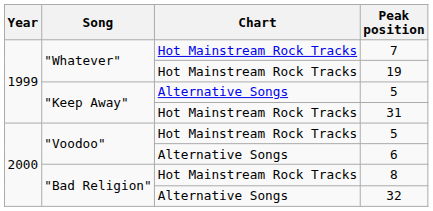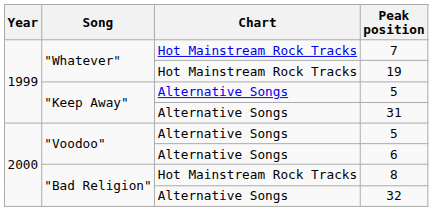31 | Chart: Hot Mainstream Rock Tracks -> Alternative Songs
"Voodoo" / 5 | Chart: Hot Mainstream Rock Tracks -> Alternative Songs
